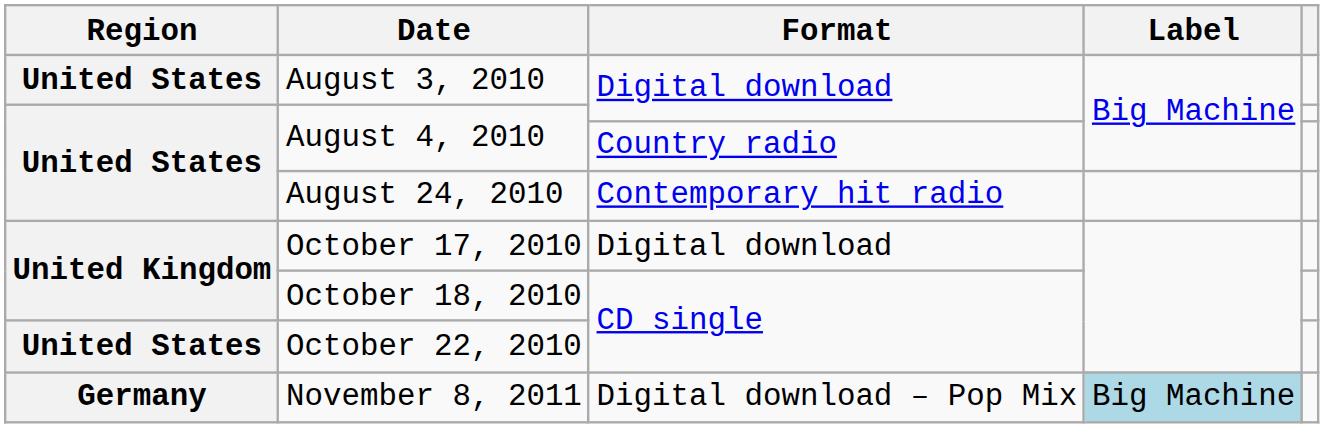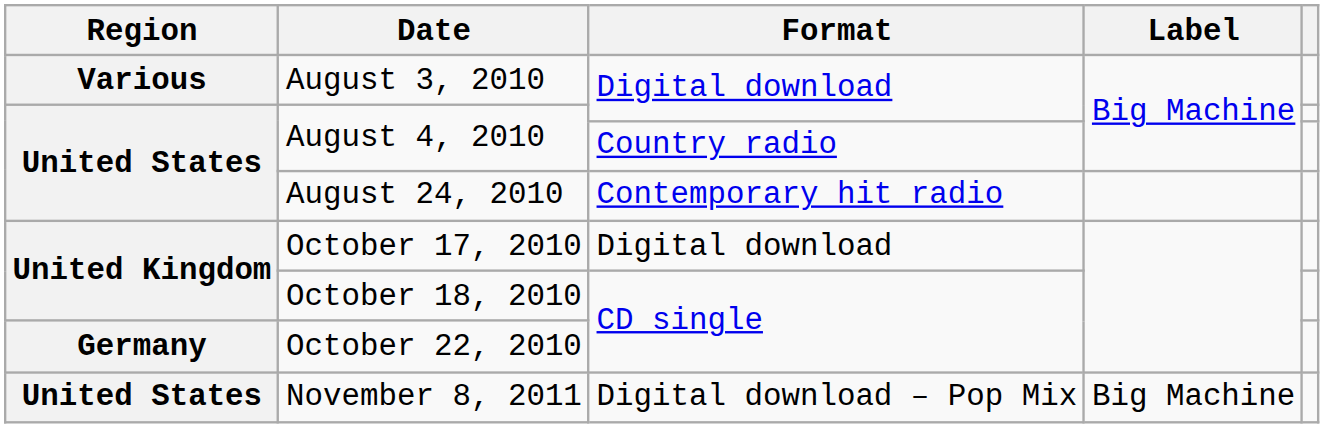August 3, 2010 | Region: United States -> Various
October 22, 2010 | Region: United States -> Germany
November 8, 2011 | Region: Germany -> United States
November 8, 2011 | Label: lightblue background -> no background
